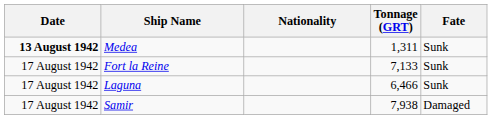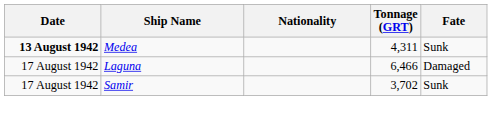Medea | Tonnage (GRT): 1,311 -> 4,311
- row: 17 August 1942 | Fort la Reine | 7,133 | Sunk
Laguna | Fate: Sunk -> Damaged
Samir | Tonnage (GRT): 7,938 -> 3,702
Samir | Fate: Damaged -> Sunk
